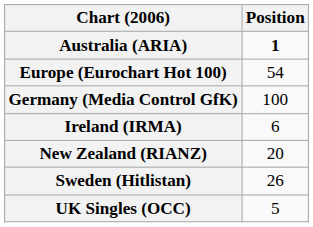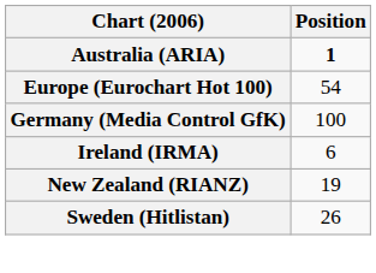New Zealand (RIANZ) | Position: 20 -> 19
- row: UK Singles (OCC) | 5
